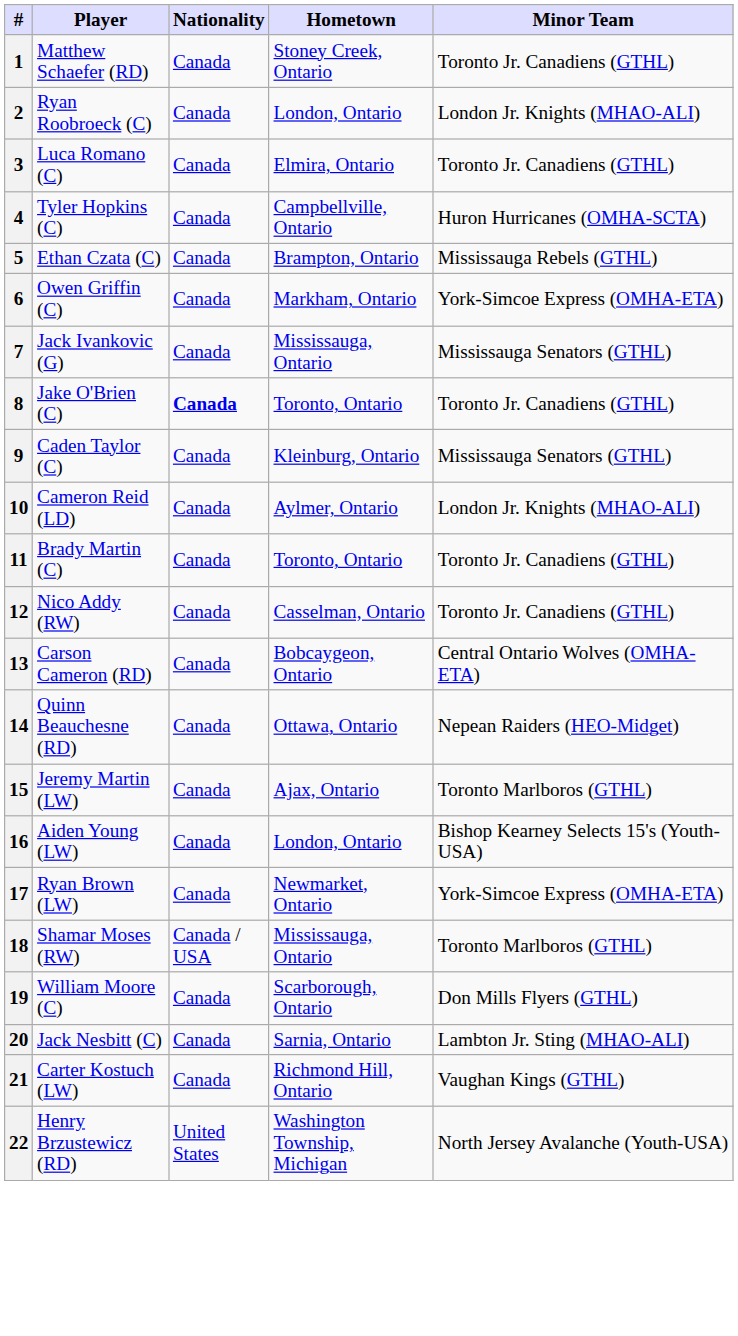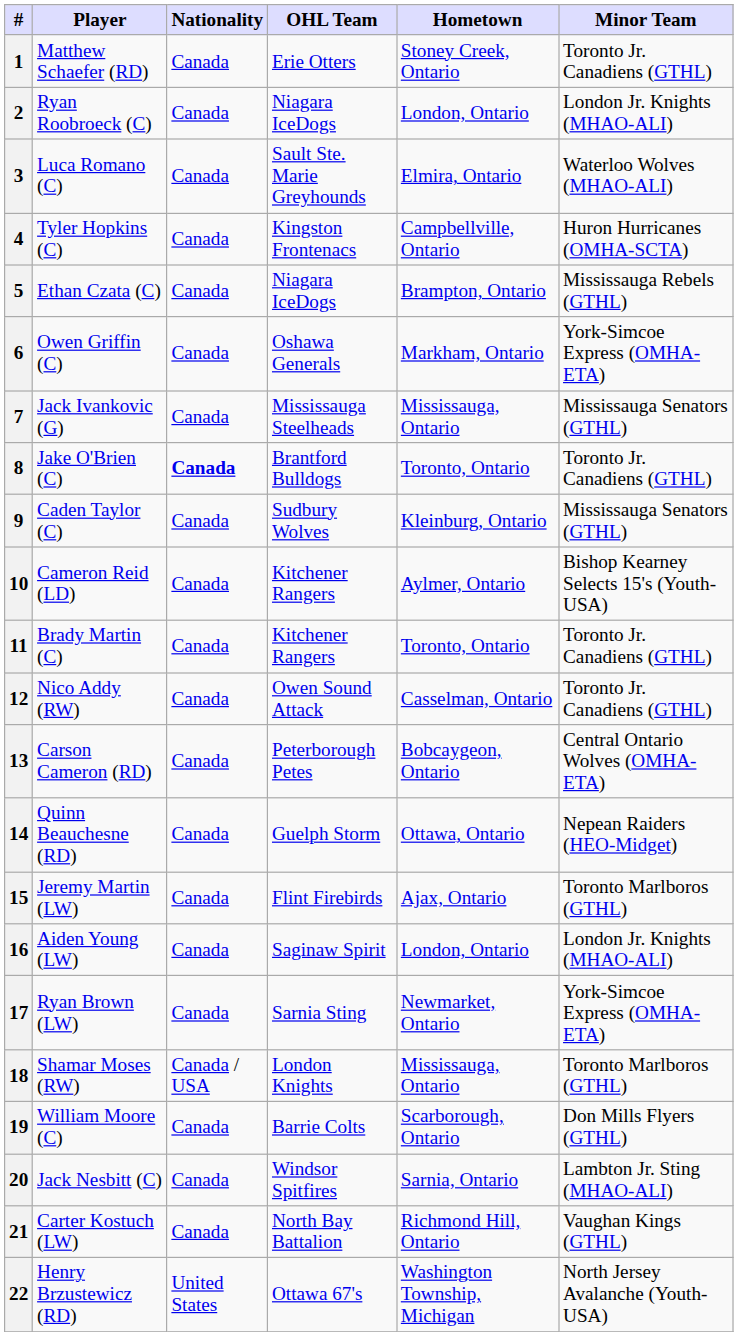+ column: OHL Team | Erie Otters | Niagara IceDogs | Sault Ste. Marie Greyhounds | Kingston Frontenacs | Niagara IceDogs | Oshawa Generals | Mississauga Steelheads | Brantford Bulldogs | Sudbury Wolves | Kitchener Rangers | Kitchener Rangers | Owen Sound Attack | Peterborough Petes | Guelph Storm | Flint Firebirds | Saginaw Spirit | Sarnia Sting | London Knights | Barrie Colts | Windsor Spitfires | North Bay Battalion | Ottawa 67's
3 | Minor Team: Toronto Jr. Canadiens (GTHL) -> Waterloo Wolves (MHAO-ALI)
10 | Minor Team: London Jr. Knights (MHAO-ALI) -> Bishop Kearney Selects 15's (Youth-USA)
16 | Minor Team: Bishop Kearney Selects 15's (Youth-USA) -> London Jr. Knights (MHAO-ALI)
